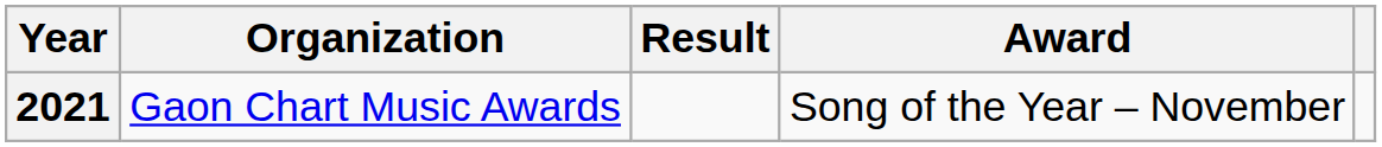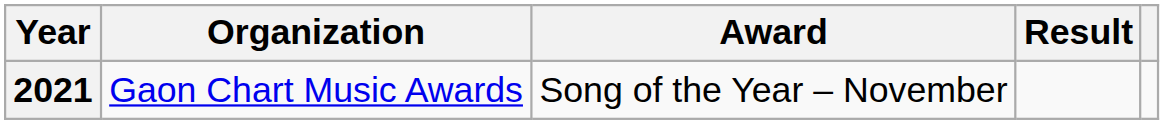columns swapped: Award <-> Result
